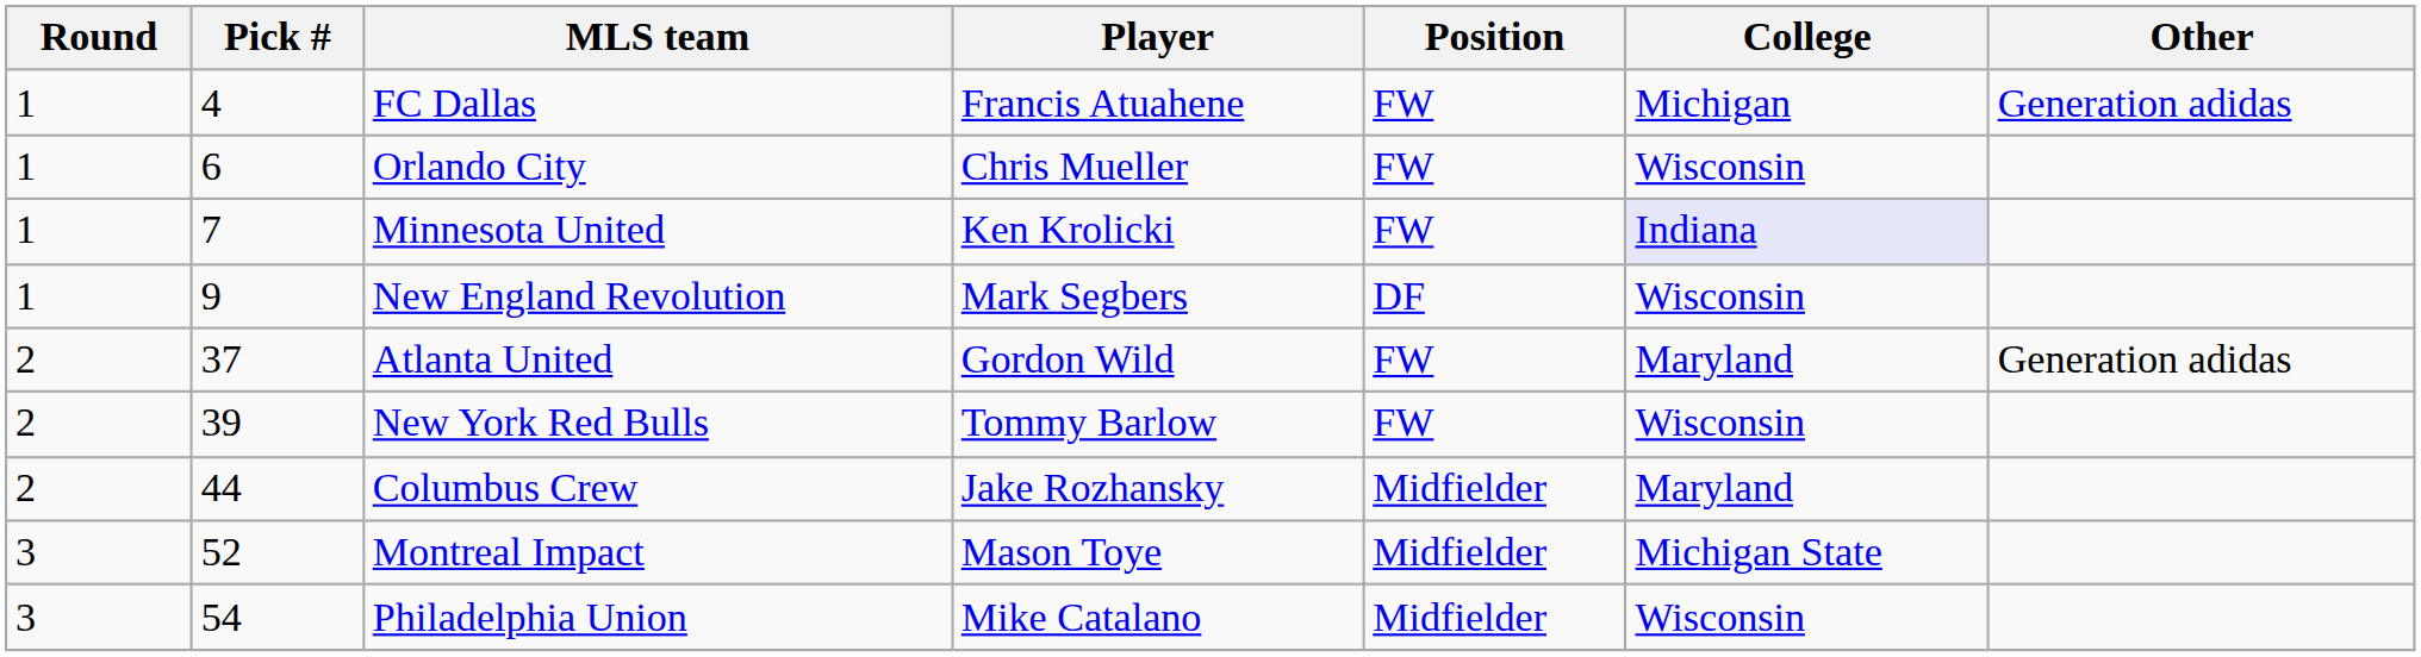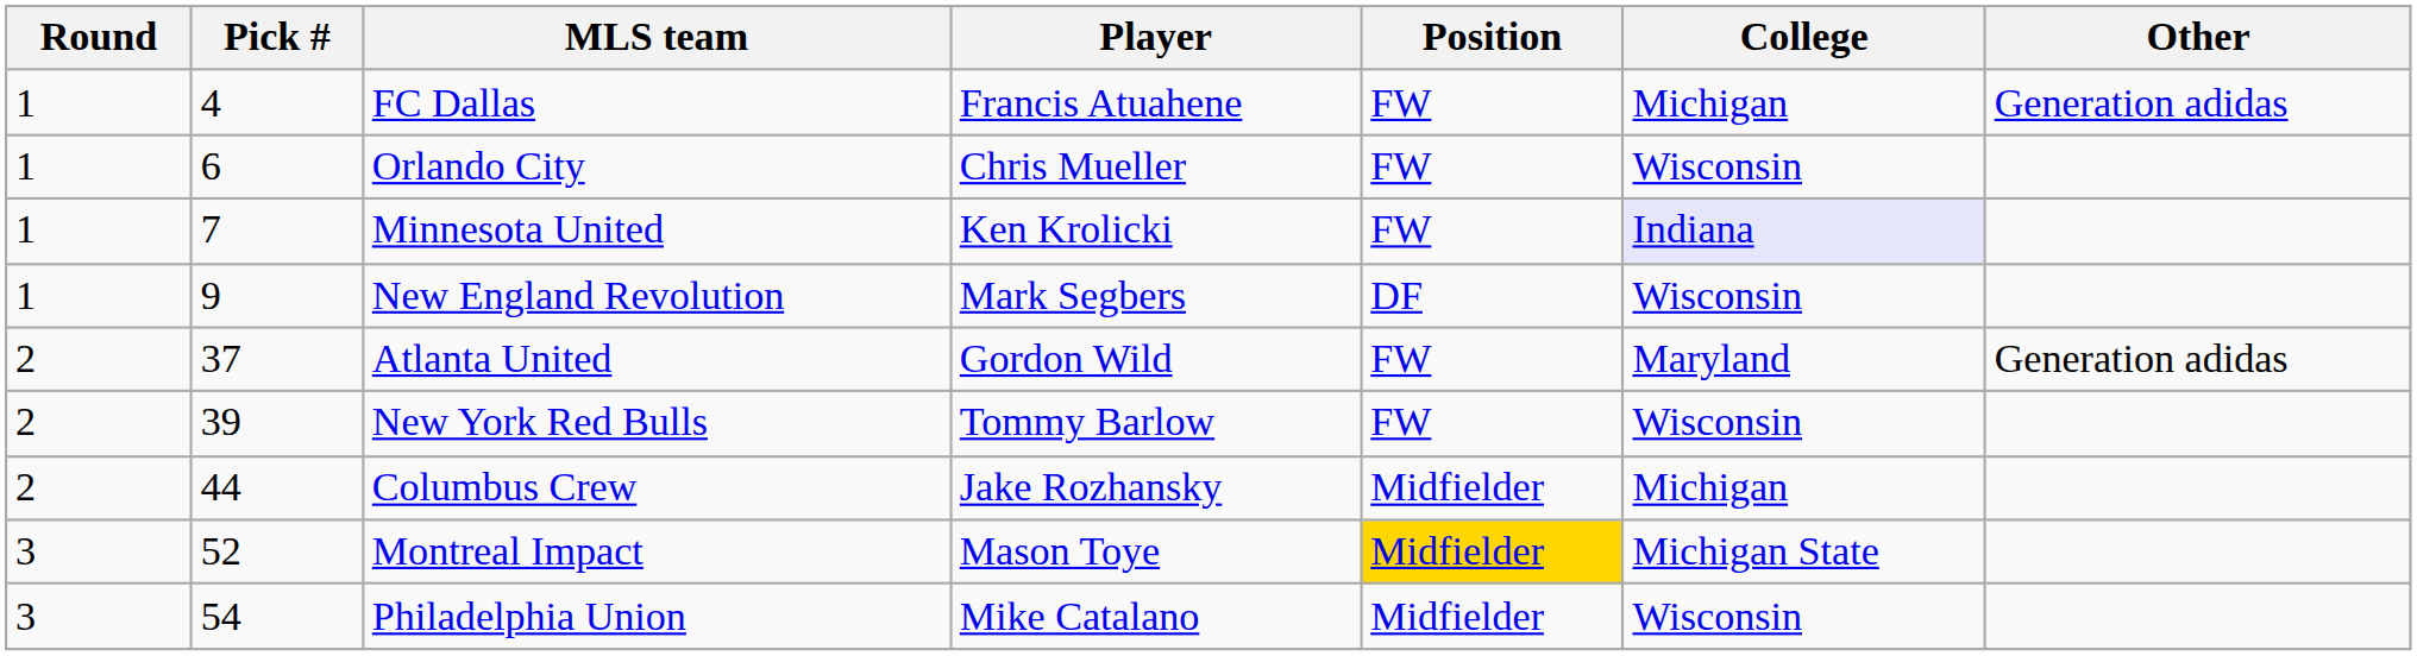Columbus Crew | College: Maryland -> Michigan
Montreal Impact | Position: no background -> gold background
